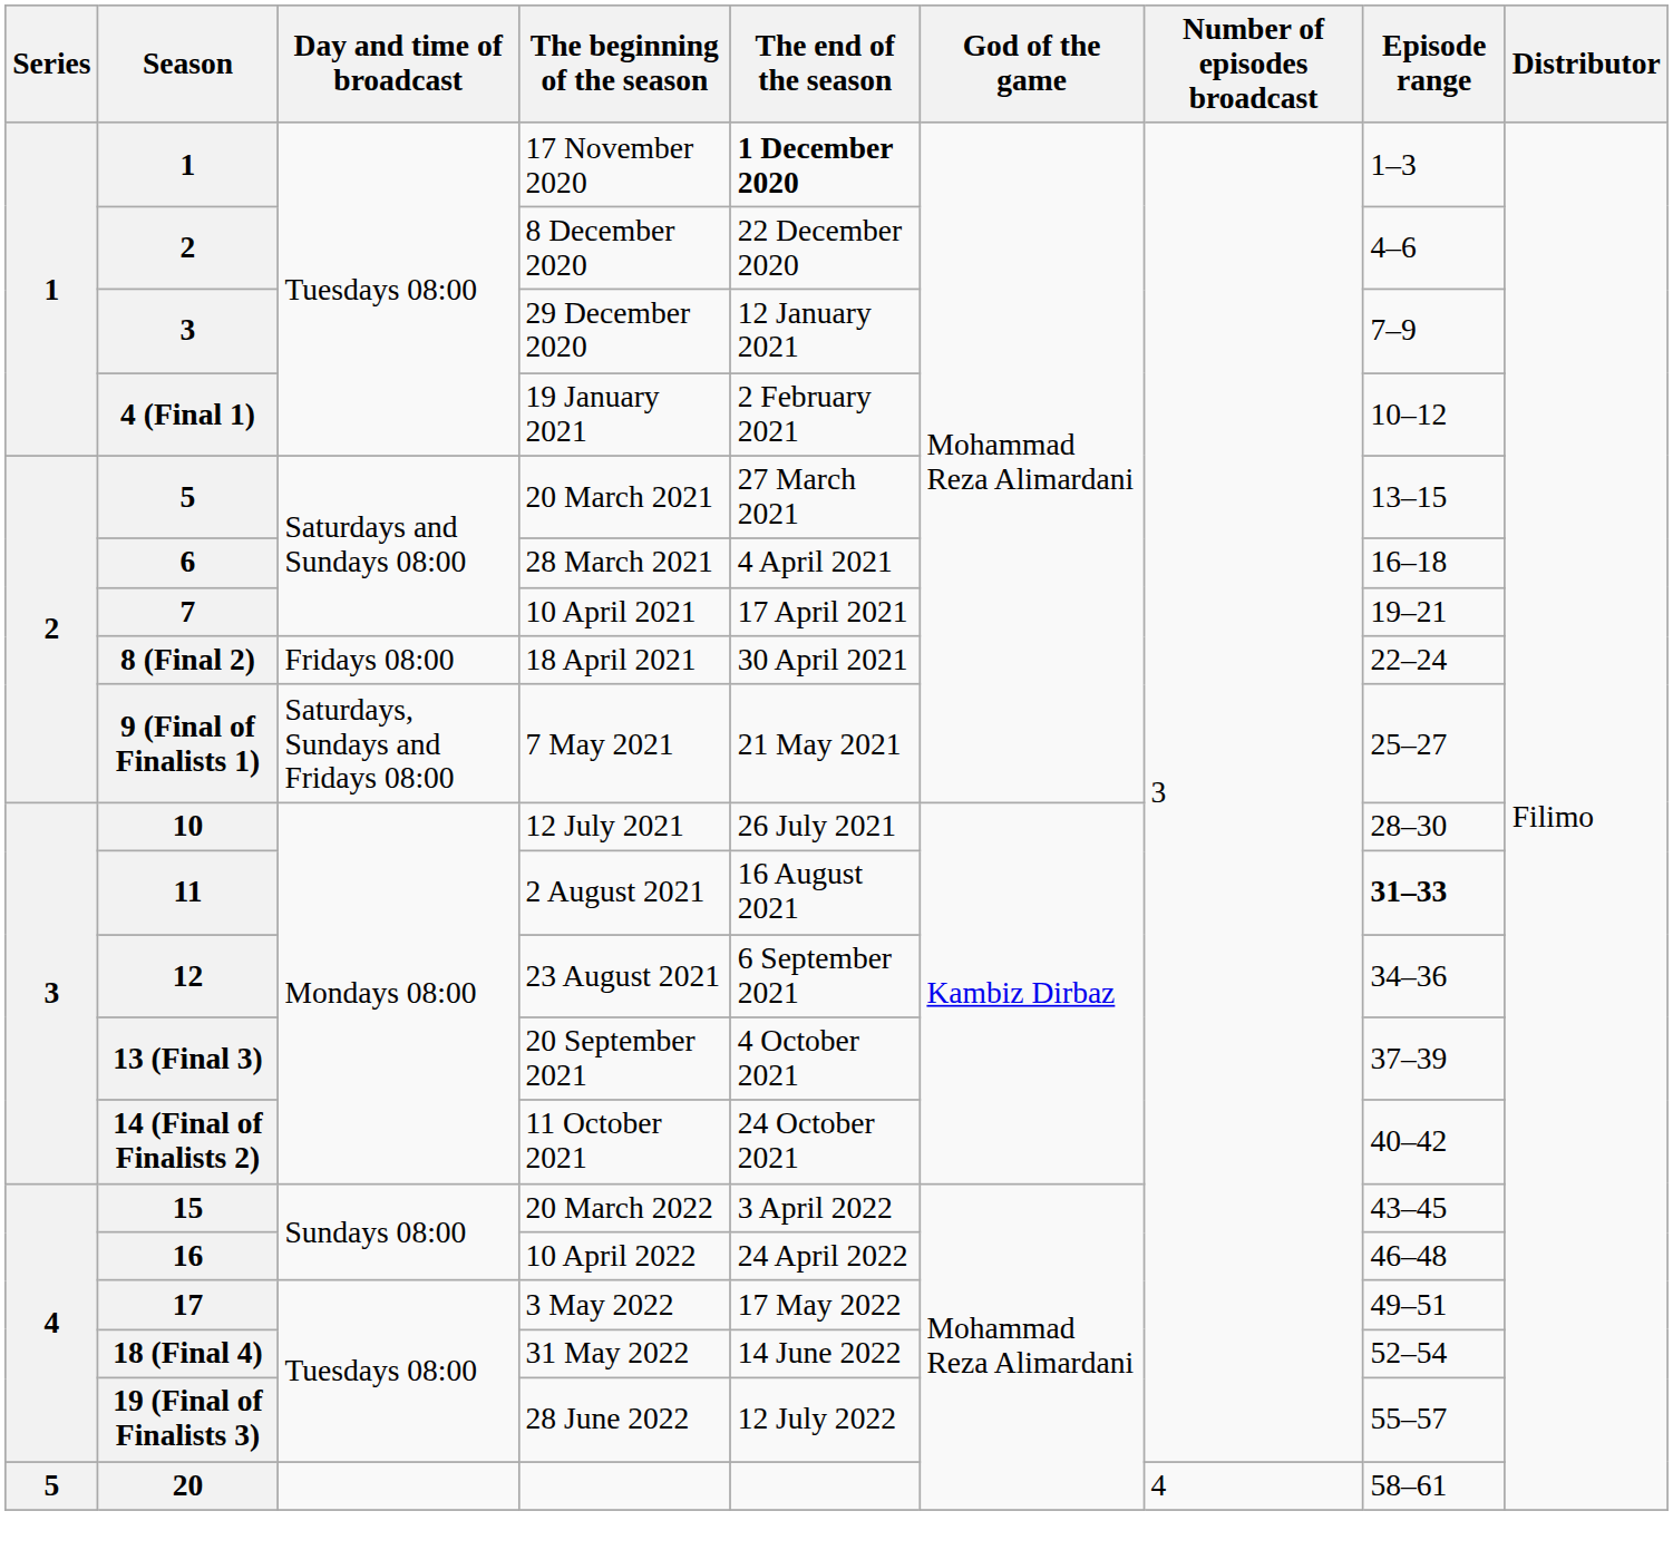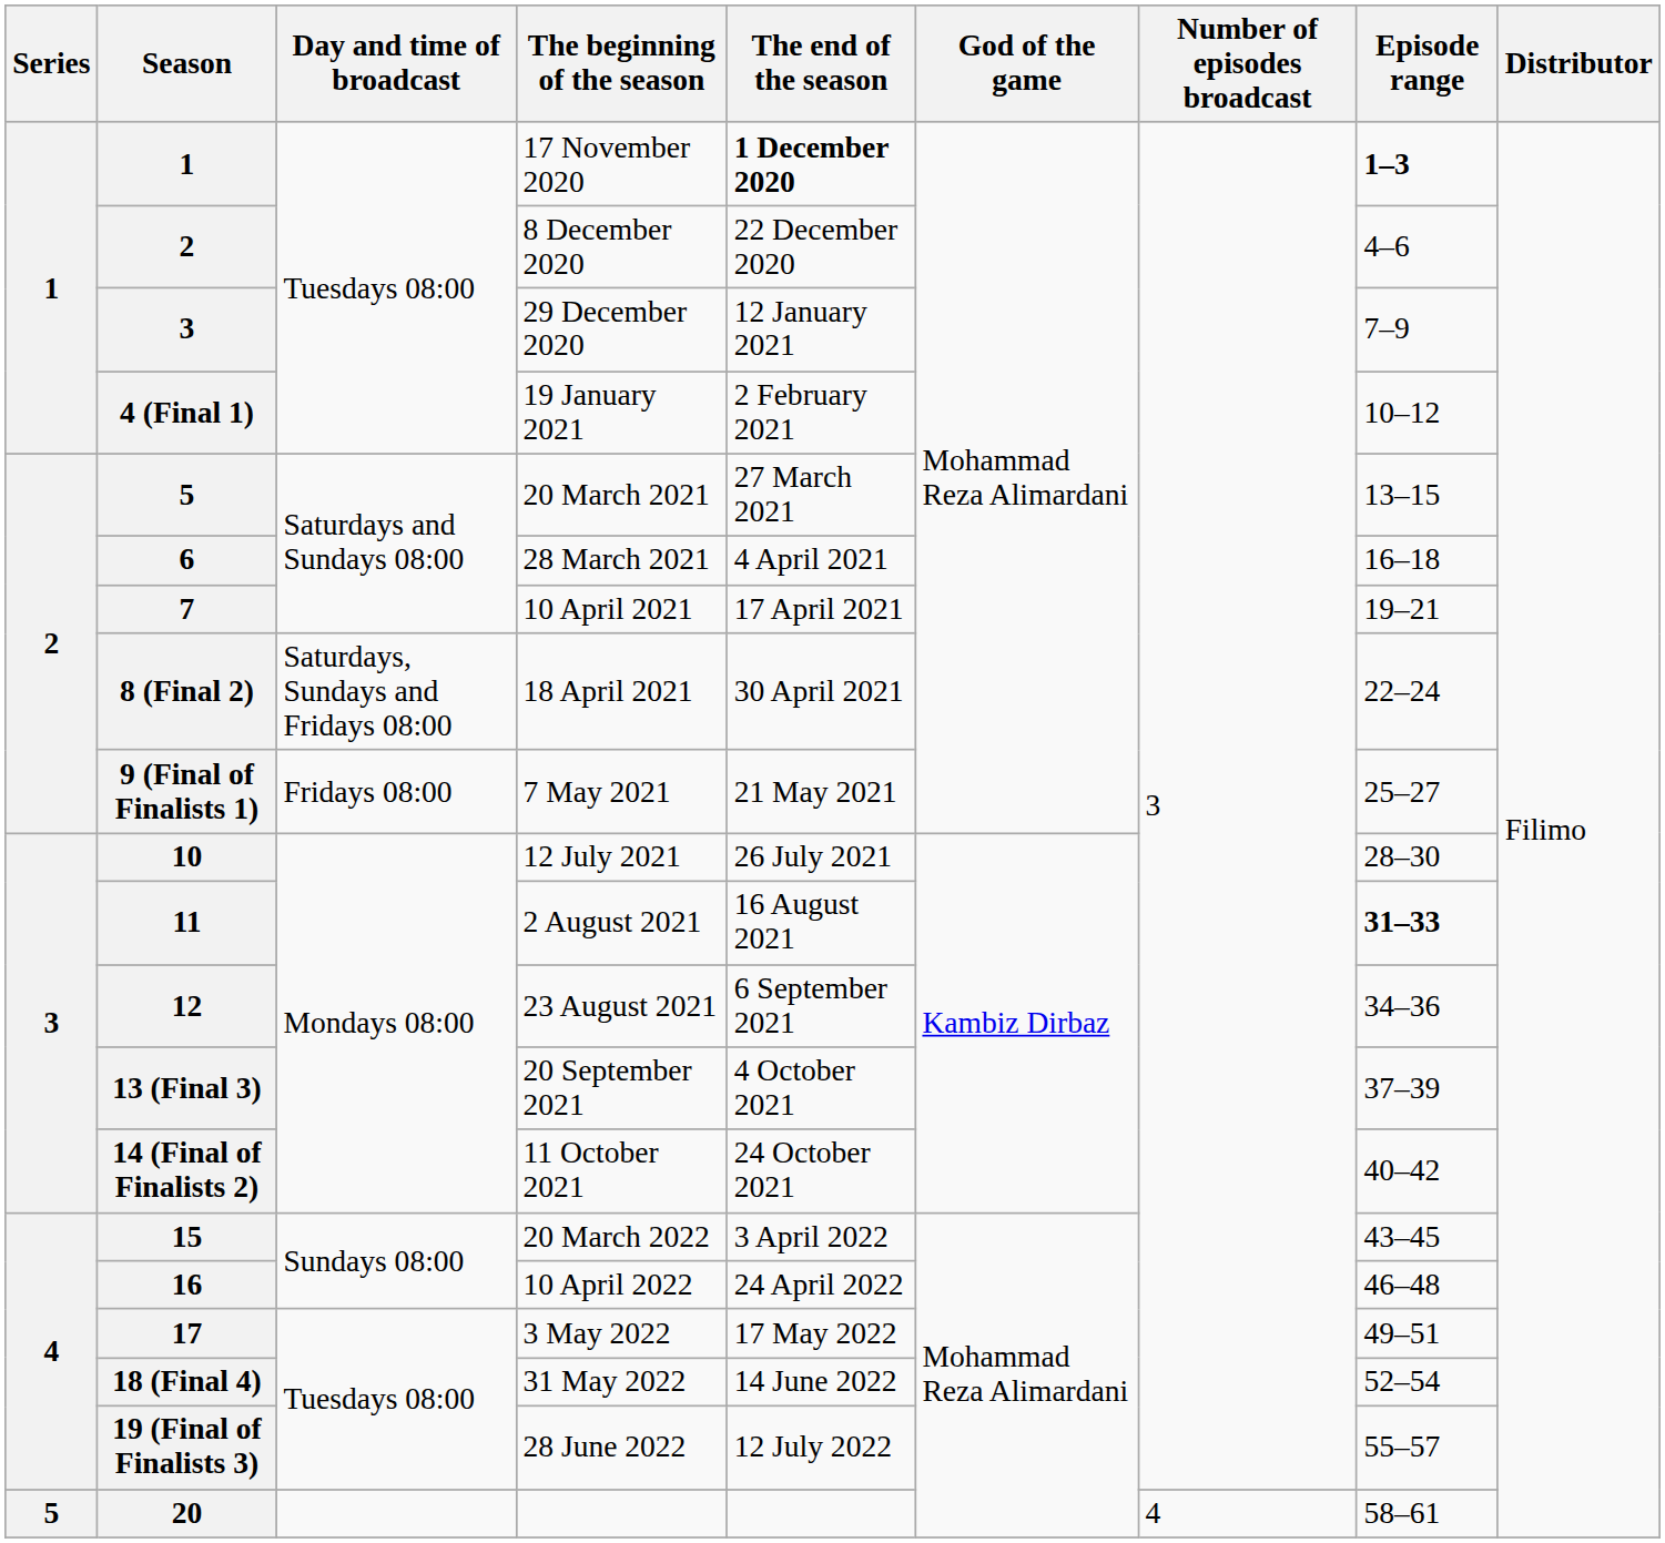17 November 2020 | Episode range: normal -> bold
18 April 2021 | Day and time of broadcast: Fridays 08:00 -> Saturdays, Sundays and Fridays 08:00
7 May 2021 | Day and time of broadcast: Saturdays, Sundays and Fridays 08:00 -> Fridays 08:00
